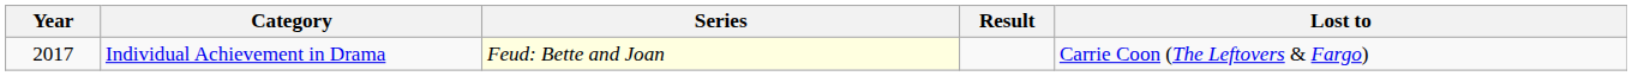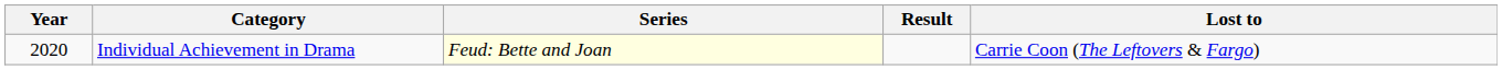Individual Achievement in Drama | Year: 2017 -> 2020
